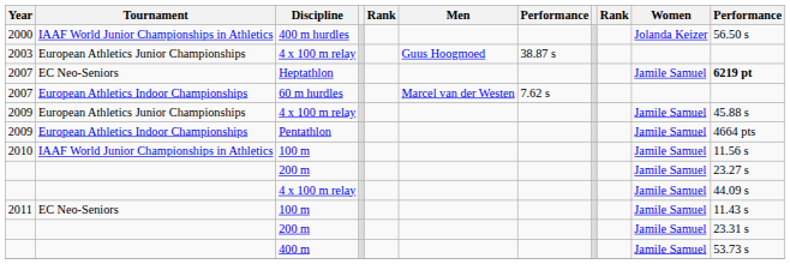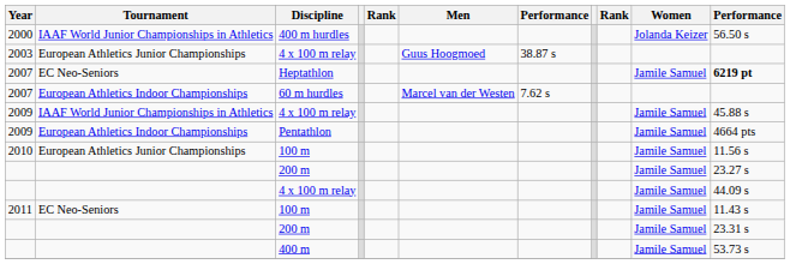2009 / 4 x 100 m relay | Tournament: European Athletics Junior Championships -> IAAF World Junior Championships in Athletics
2010 / 100 m | Tournament: IAAF World Junior Championships in Athletics -> European Athletics Junior Championships
